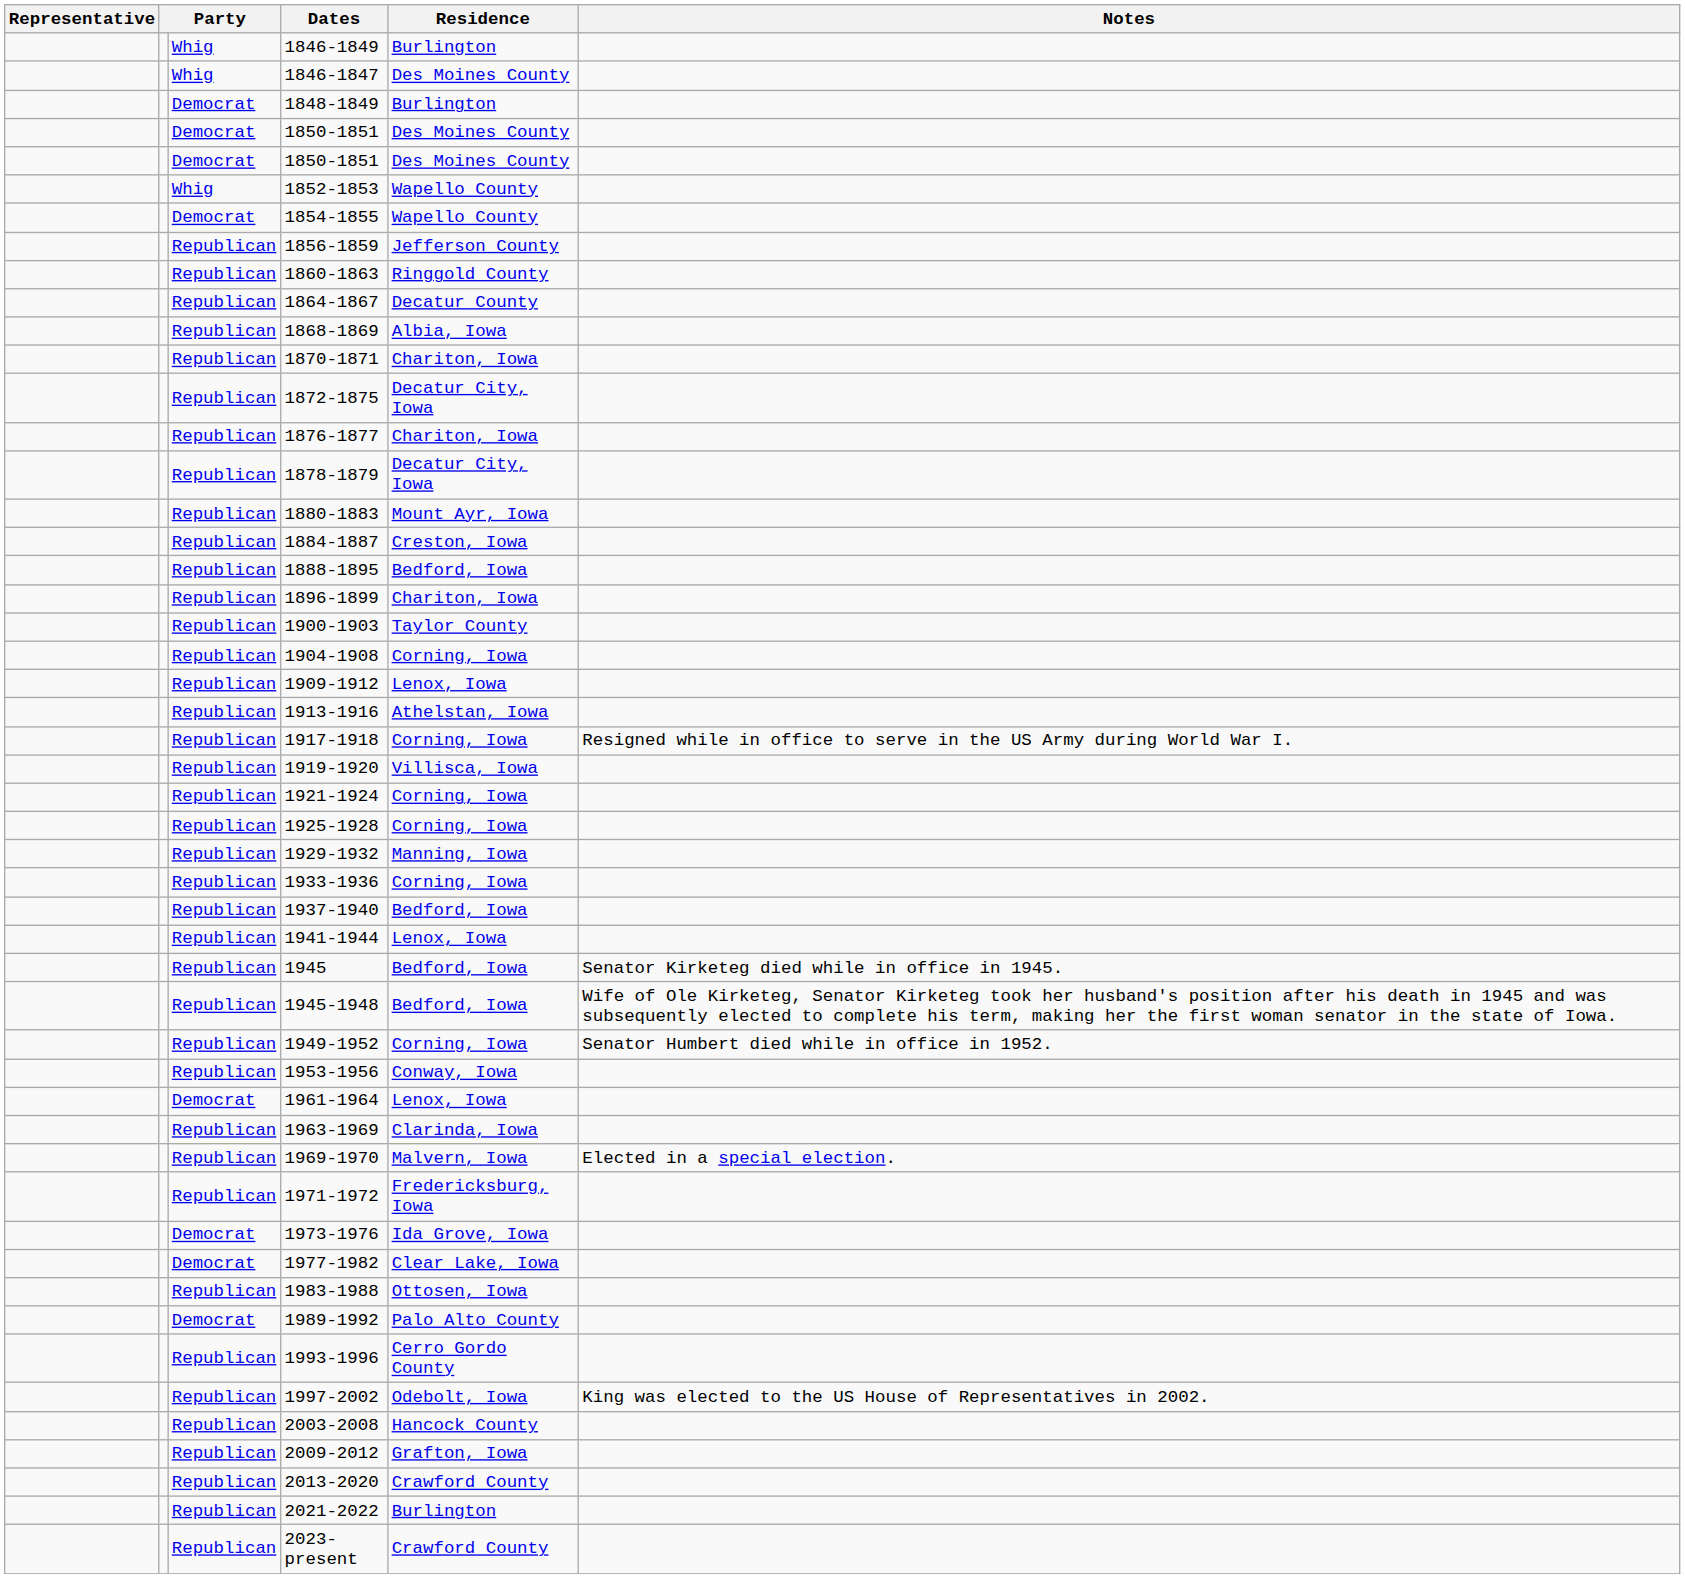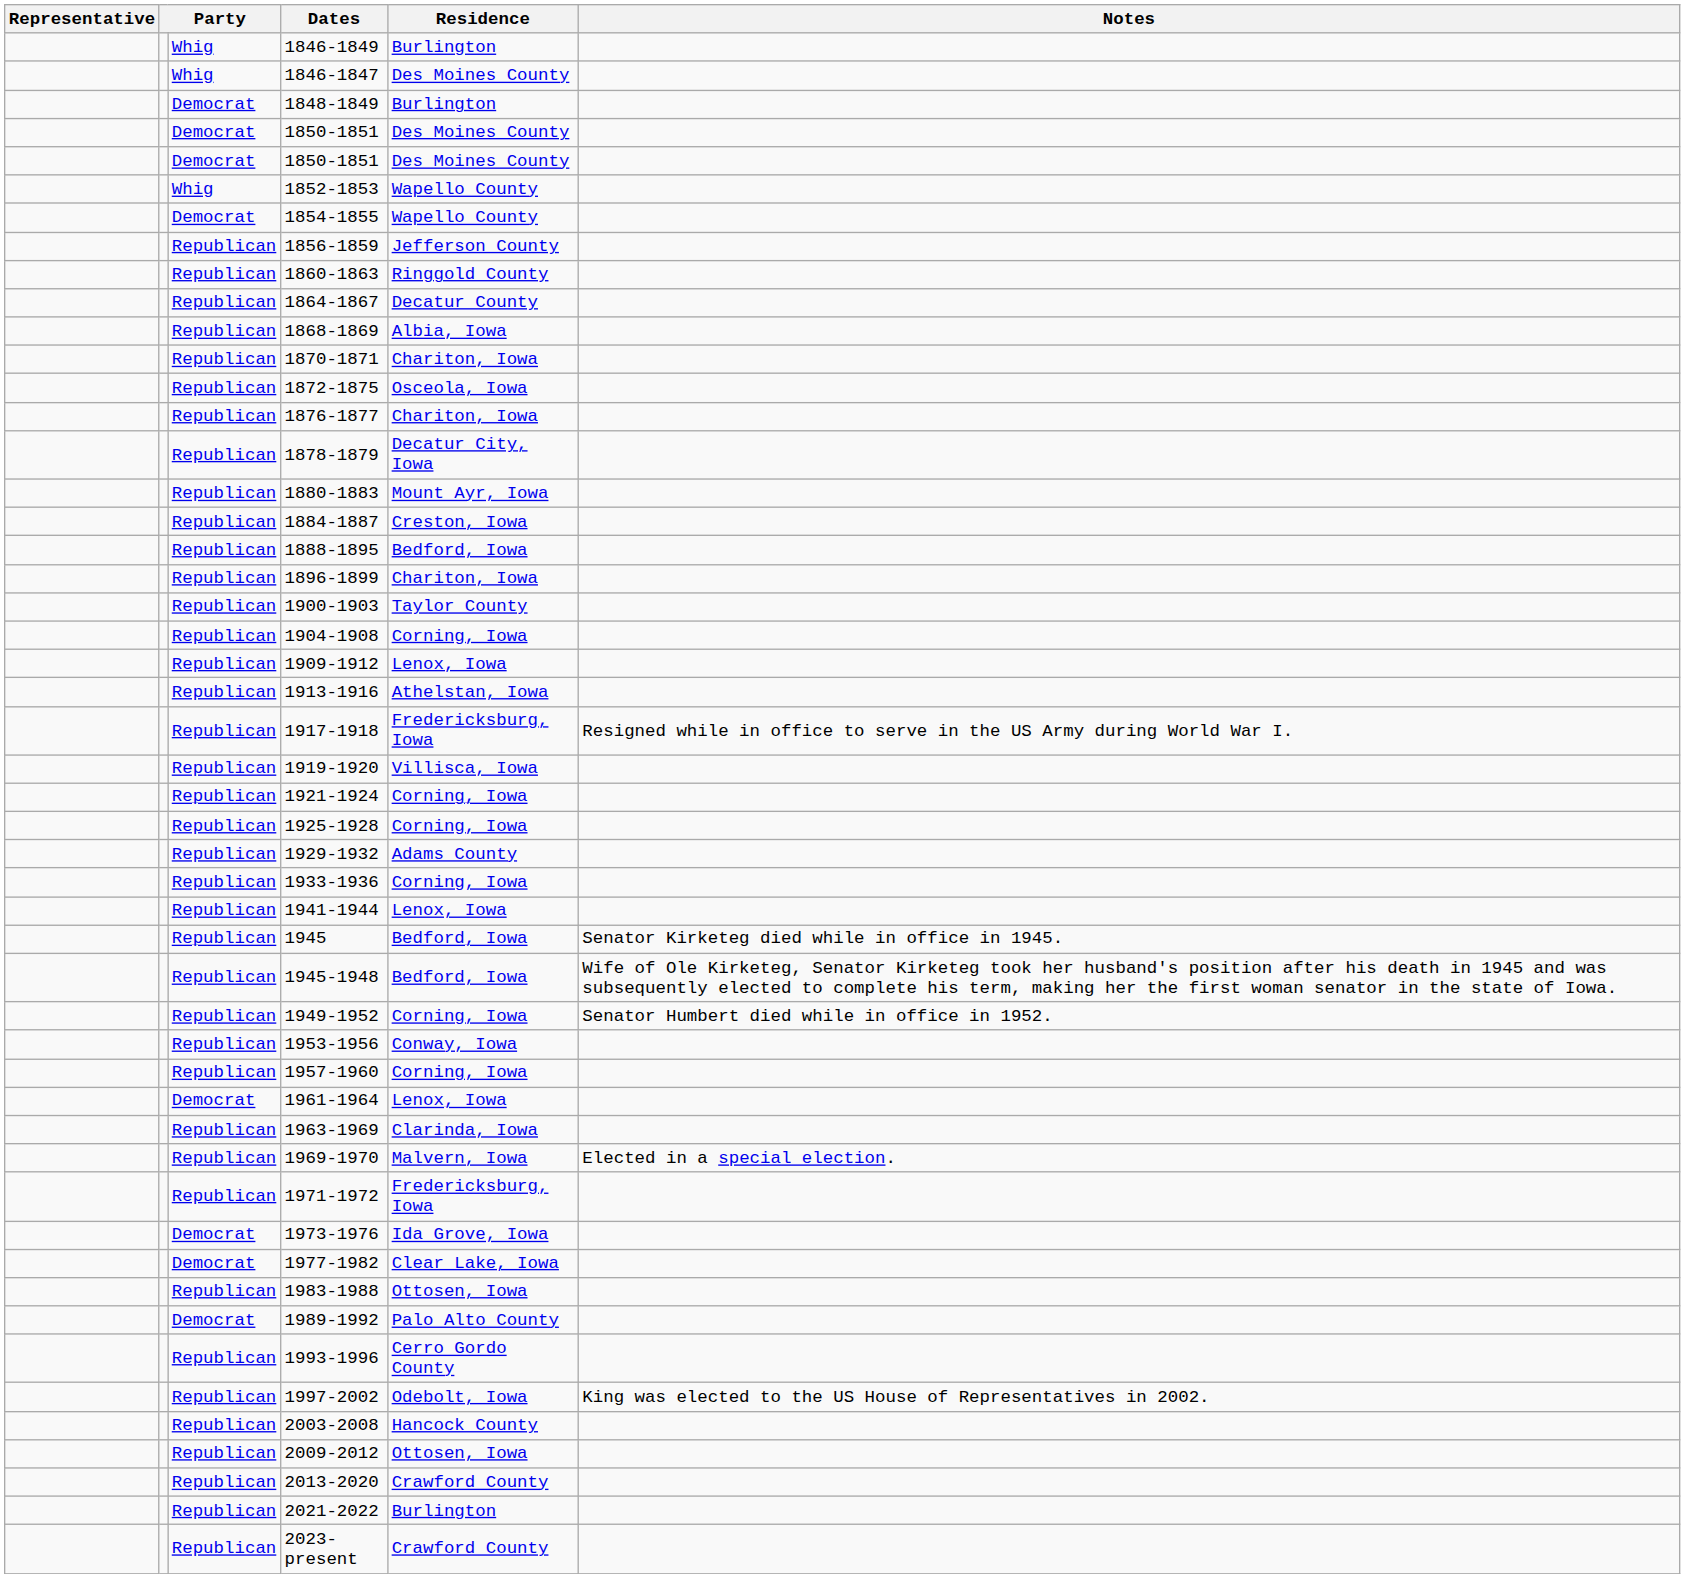1872-1875 | Residence: Decatur City, Iowa -> Osceola, Iowa
1917-1918 | Residence: Corning, Iowa -> Fredericksburg, Iowa
1929-1932 | Residence: Manning, Iowa -> Adams County
- row: Republican | 1937-1940 | Bedford, Iowa
+ row: Republican | 1957-1960 | Corning, Iowa
2009-2012 | Residence: Grafton, Iowa -> Ottosen, Iowa
